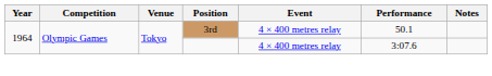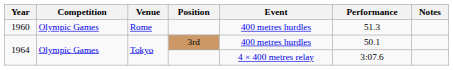+ row: 1960 | Olympic Games | Rome | 400 metres hurdles | 51.3
1964 / 3rd | Event: 4 × 400 metres relay -> 400 metres hurdles
